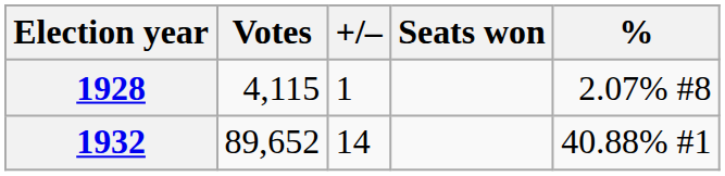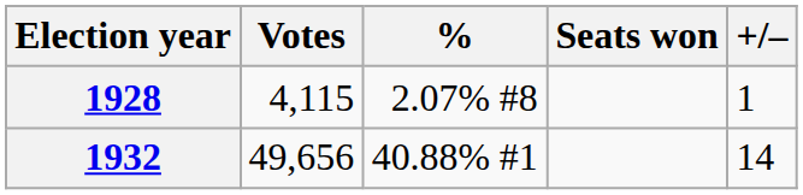columns swapped: % <-> +/–
1932 | Votes: 89,652 -> 49,656
